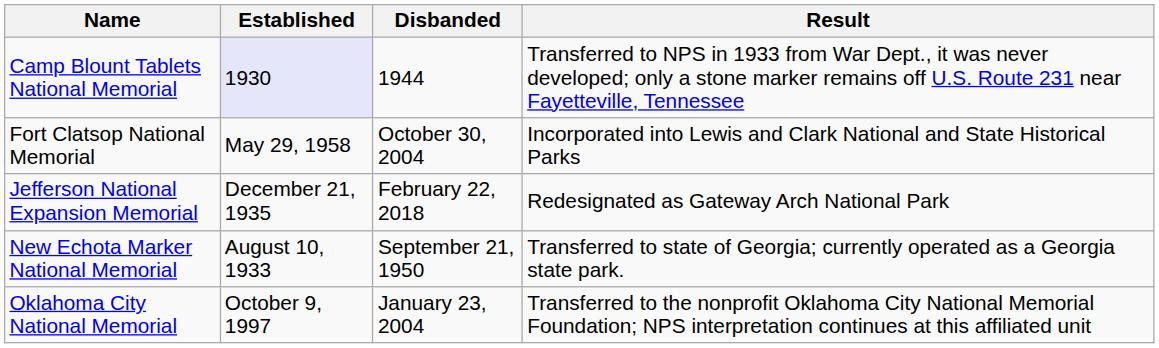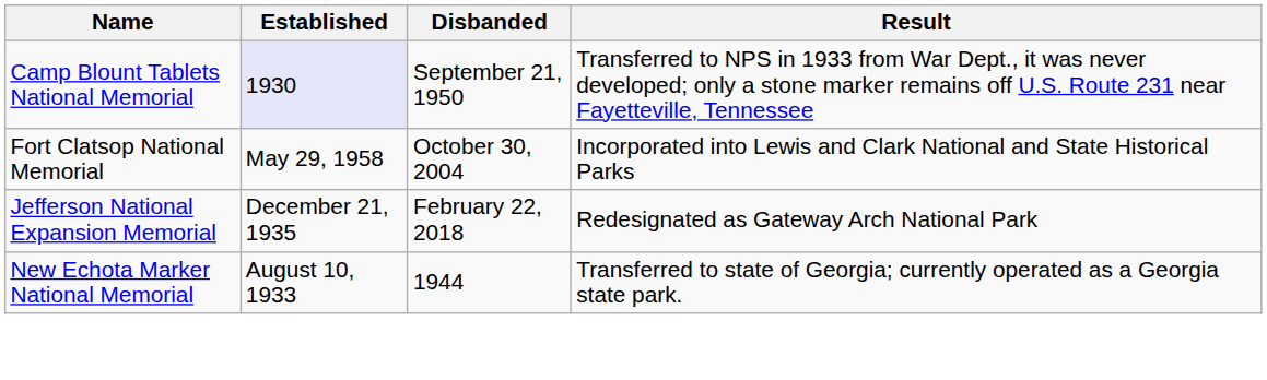Camp Blount Tablets National Memorial | Disbanded: 1944 -> September 21, 1950
New Echota Marker National Memorial | Disbanded: September 21, 1950 -> 1944
- row: Oklahoma City National Memorial | October 9, 1997 | January 23, 2004 | Transferred to the nonprofit Oklahoma City National Memorial Foundation; NPS interpretation continues at this affiliated unit
